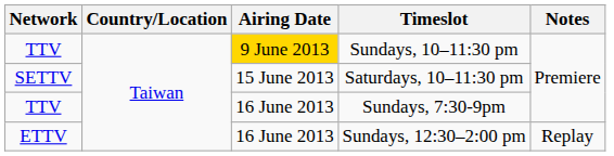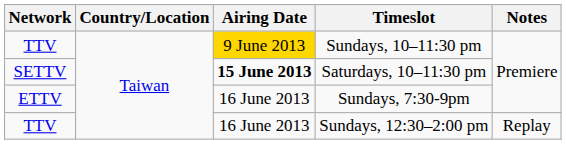Saturdays, 10–11:30 pm | Airing Date: normal -> bold
Sundays, 7:30-9pm | Network: TTV -> ETTV
Sundays, 12:30–2:00 pm | Network: ETTV -> TTV
